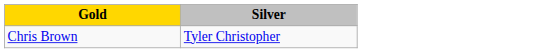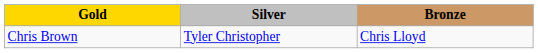+ column: Bronze | Chris Lloyd
